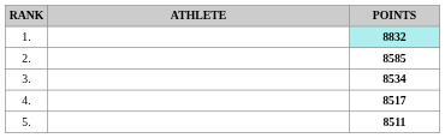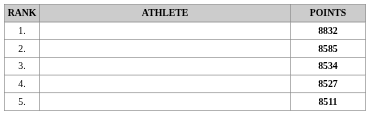1. | POINTS: paleturquoise background -> no background
4. | POINTS: 8517 -> 8527
